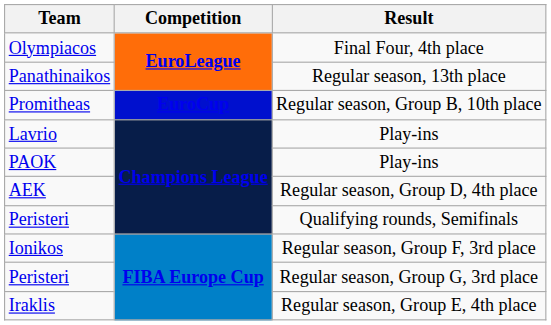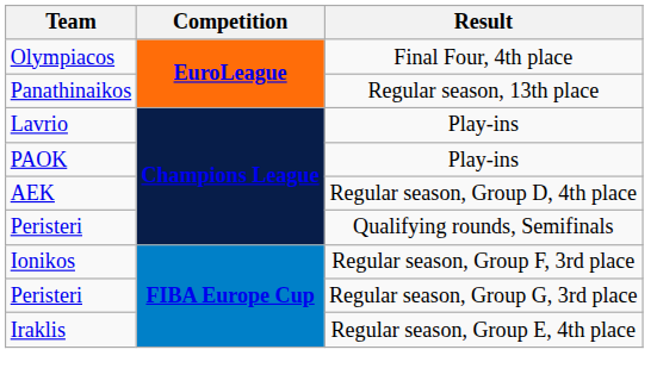- row: Promitheas | EuroCup | Regular season, Group B, 10th place
